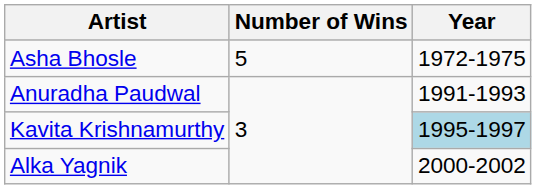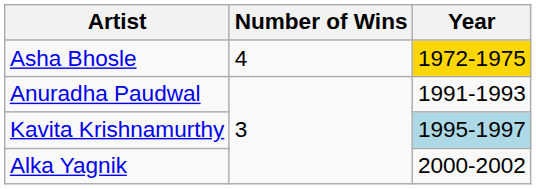Asha Bhosle | Number of Wins: 5 -> 4
Asha Bhosle | Year: no background -> gold background
